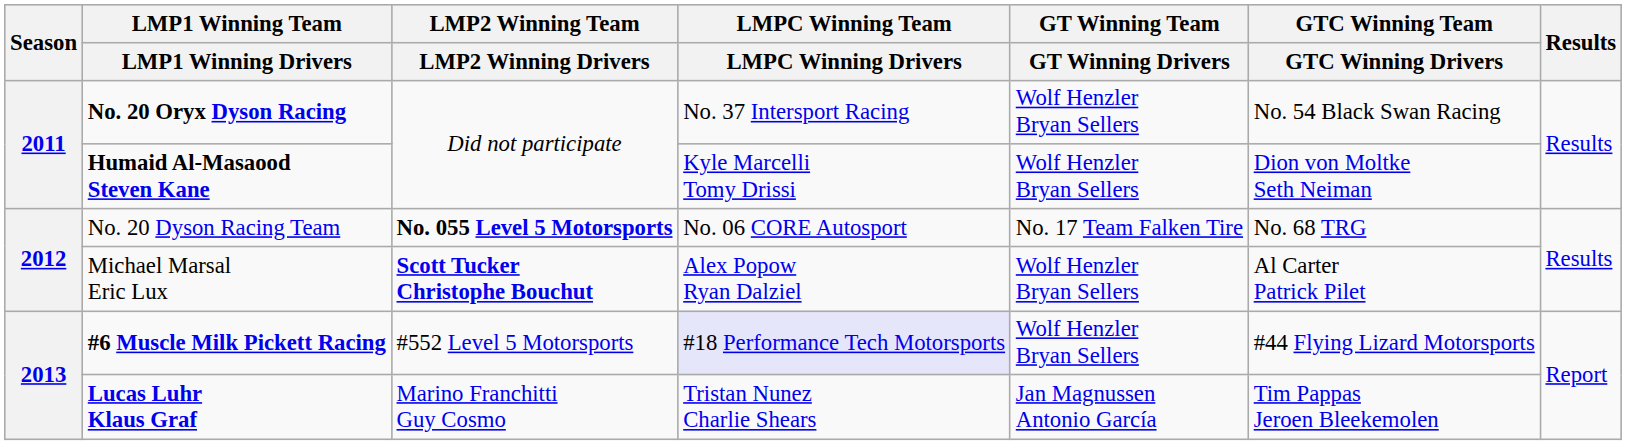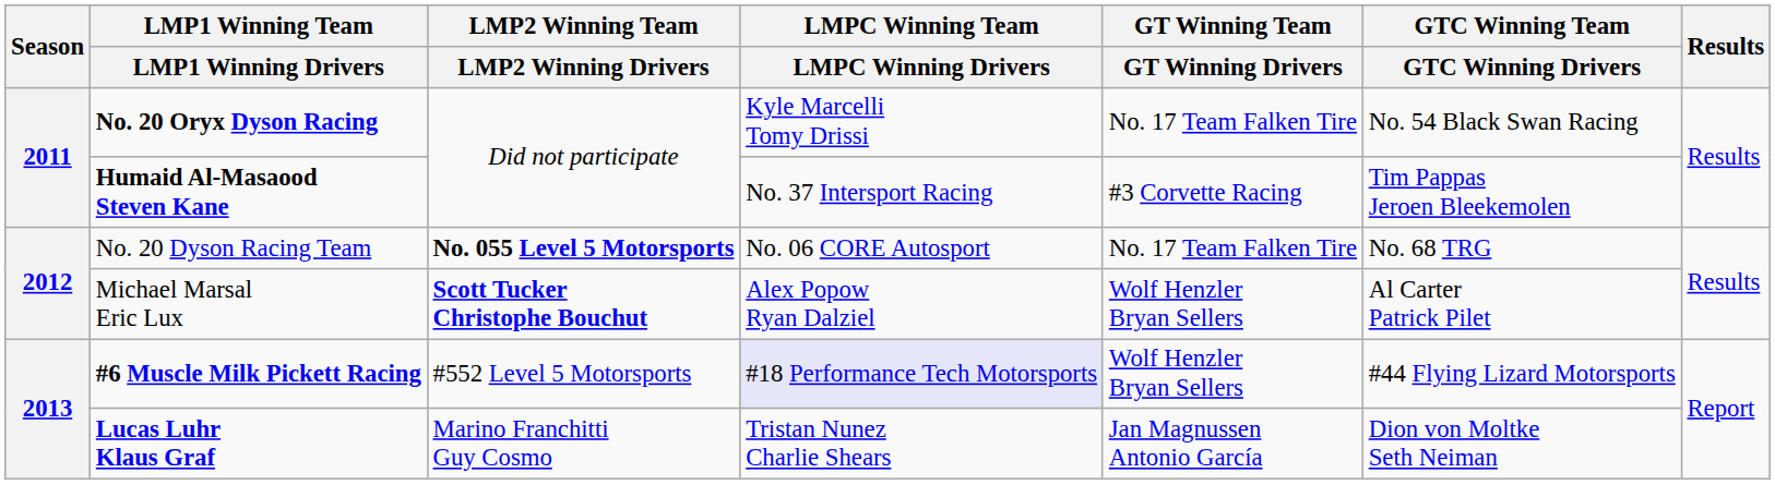No. 20 Oryx Dyson Racing | LMPC Winning Team / LMPC Winning Drivers: No. 37 Intersport Racing -> Kyle Marcelli Tomy Drissi
No. 20 Oryx Dyson Racing | GT Winning Team / GT Winning Drivers: Wolf Henzler Bryan Sellers -> No. 17 Team Falken Tire
Humaid Al-Masaood Steven Kane | LMPC Winning Team / LMPC Winning Drivers: Kyle Marcelli Tomy Drissi -> No. 37 Intersport Racing
Humaid Al-Masaood Steven Kane | GT Winning Team / GT Winning Drivers: Wolf Henzler Bryan Sellers -> #3 Corvette Racing
Humaid Al-Masaood Steven Kane | GTC Winning Team / GTC Winning Drivers: Dion von Moltke Seth Neiman -> Tim Pappas Jeroen Bleekemolen
Lucas Luhr Klaus Graf | GTC Winning Team / GTC Winning Drivers: Tim Pappas Jeroen Bleekemolen -> Dion von Moltke Seth Neiman
